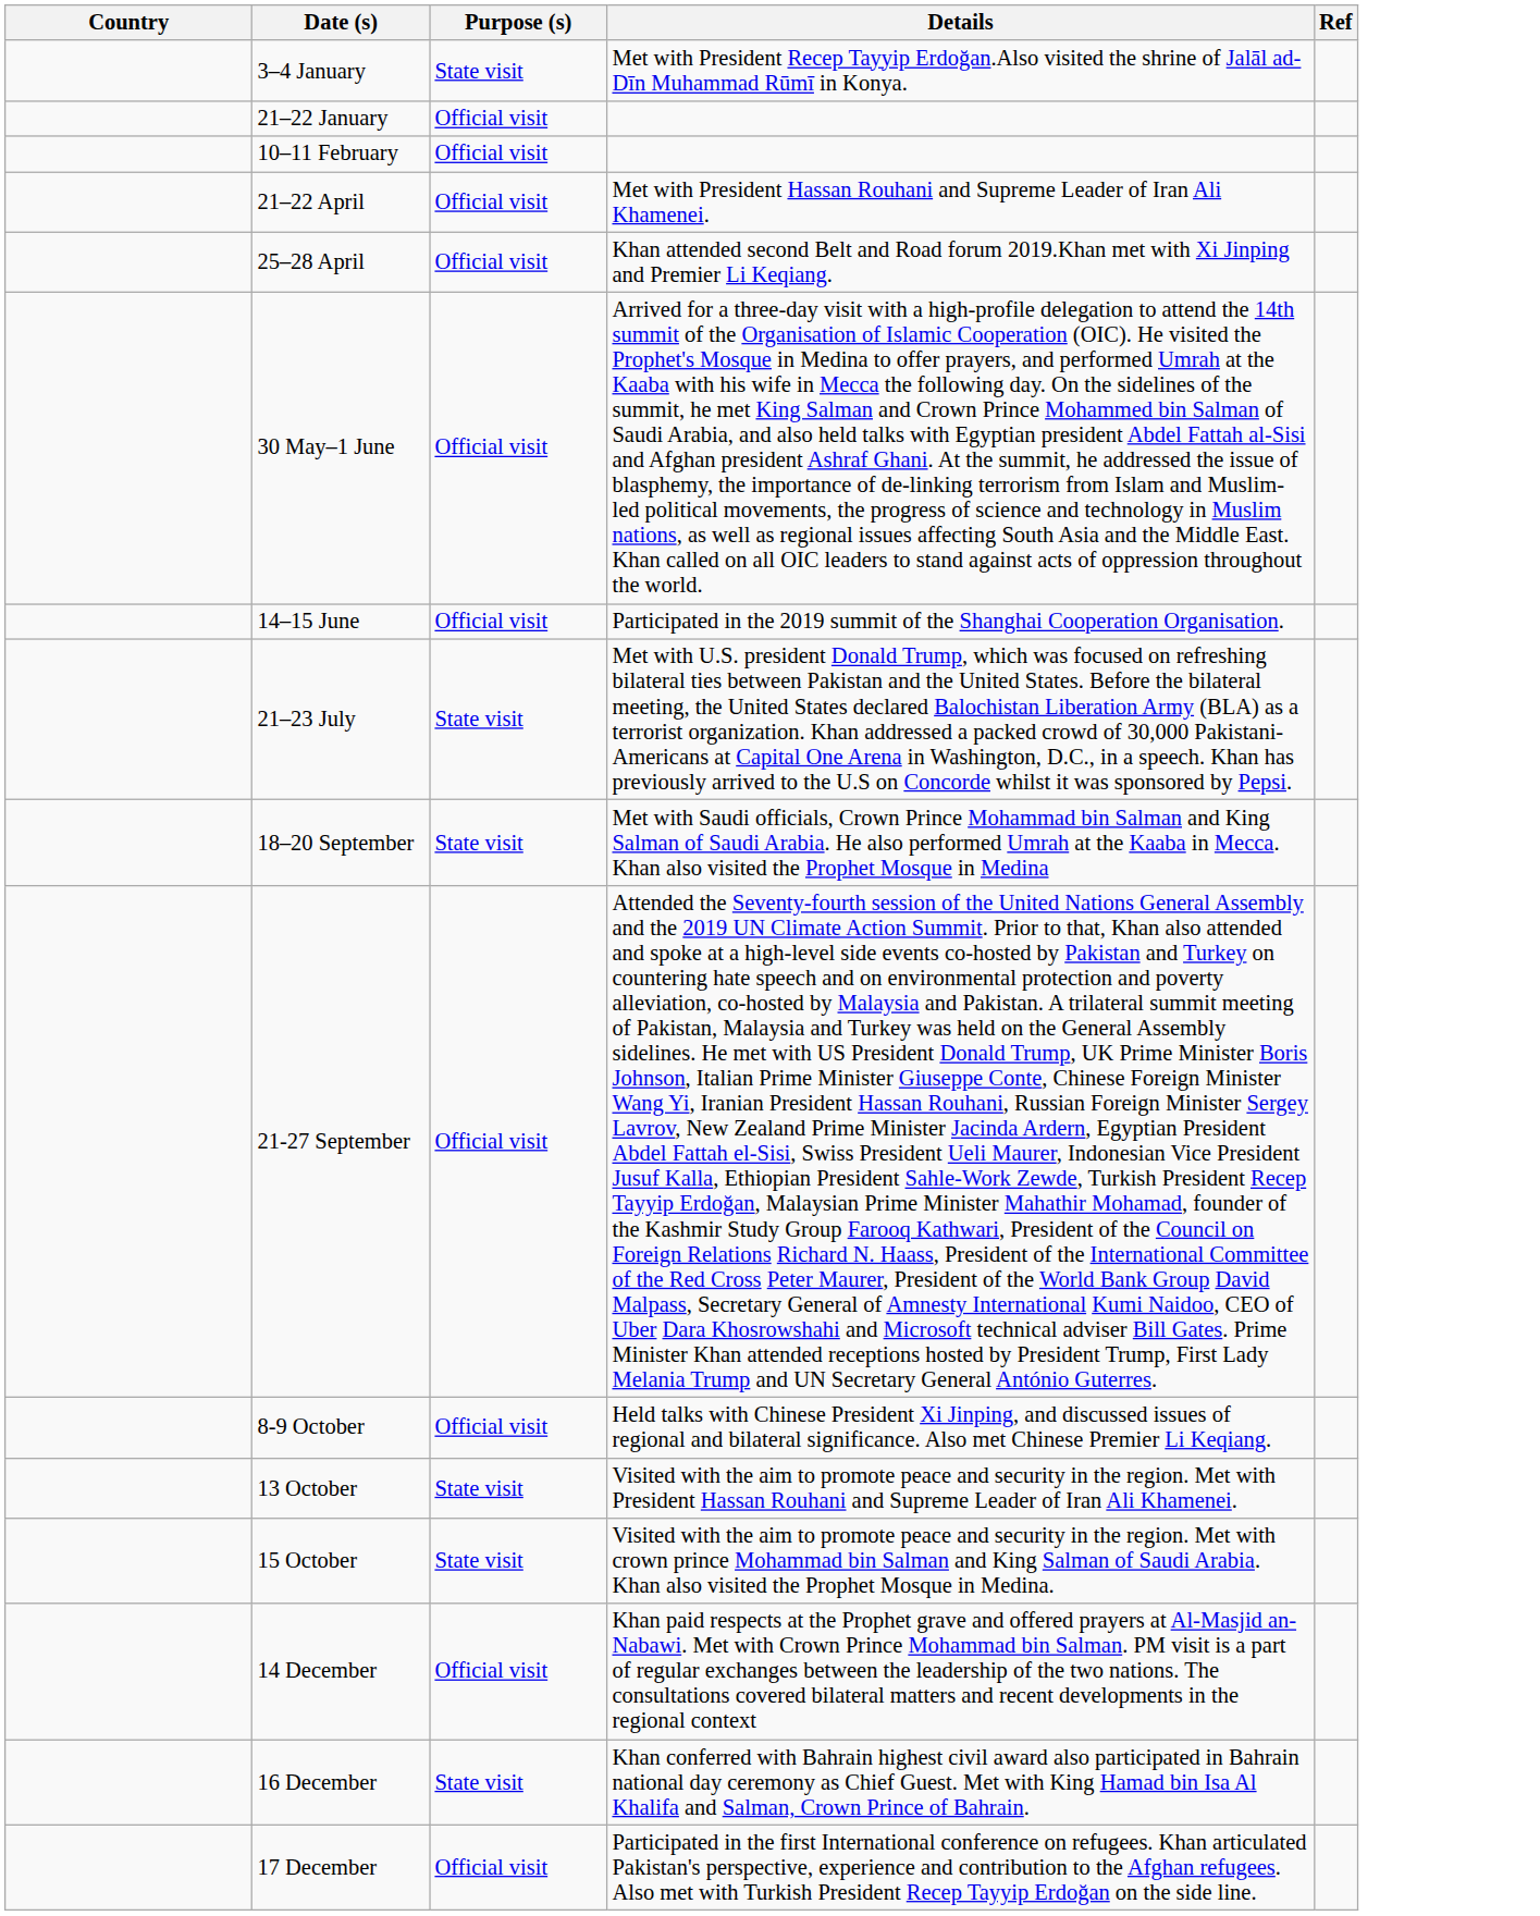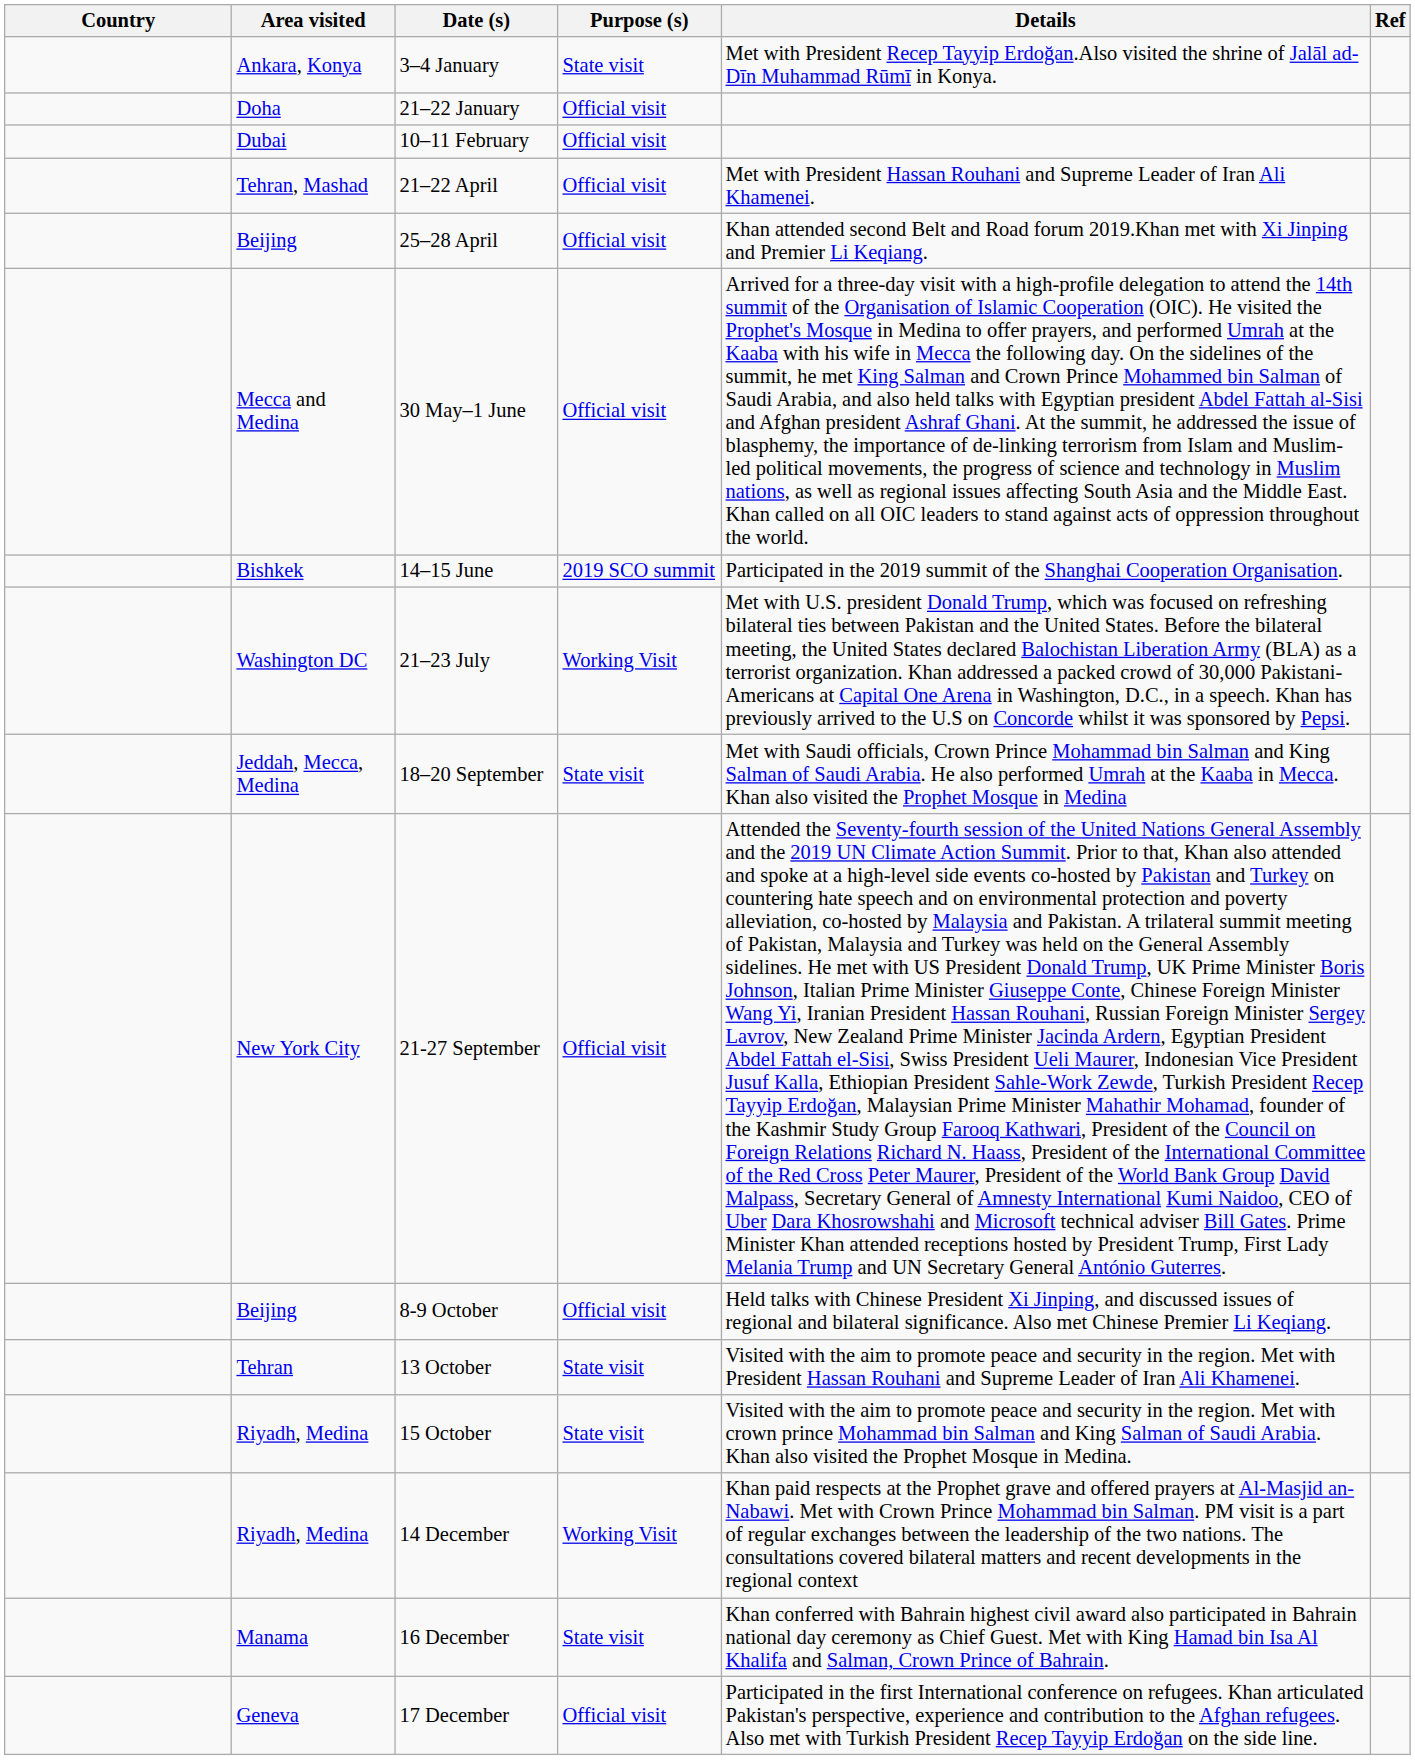+ column: Area visited | Ankara, Konya | Doha | Dubai | Tehran, Mashad | Beijing | Mecca and Medina | Bishkek | Washington DC | Jeddah, Mecca, Medina | New York City | Beijing | Tehran | Riyadh, Medina | Riyadh, Medina | Manama | Geneva
14–15 June | Purpose (s): Official visit -> 2019 SCO summit
21–23 July | Purpose (s): State visit -> Working Visit
14 December | Purpose (s): Official visit -> Working Visit
